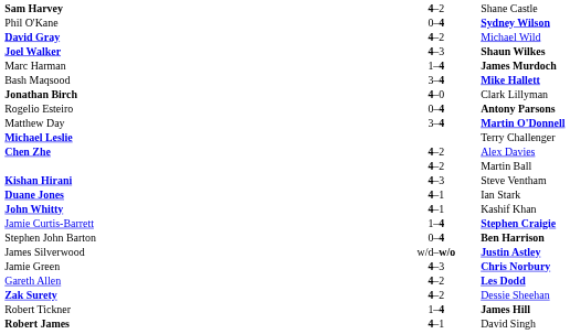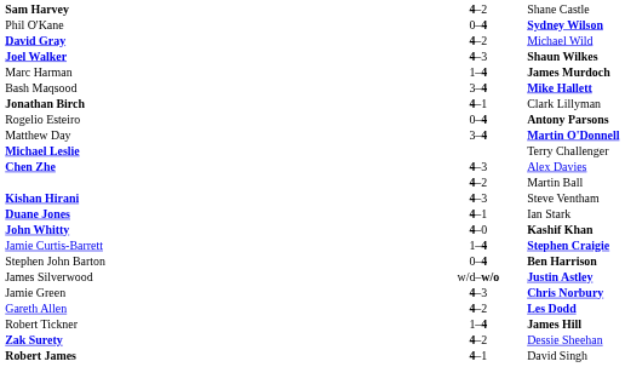Jonathan Birch | column 2: 4–0 -> 4–1
Chen Zhe | column 2: 4–2 -> 4–3
John Whitty | column 2: 4–1 -> 4–0
John Whitty | column 3: normal -> bold
rows swapped: Zak Surety <-> Robert Tickner
